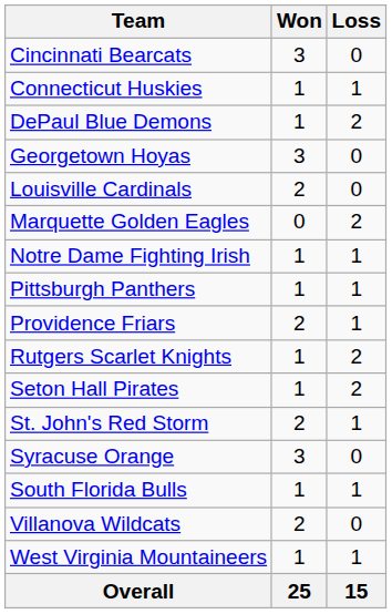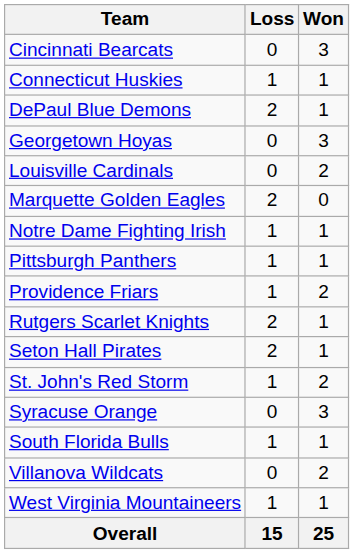columns swapped: Won <-> Loss
